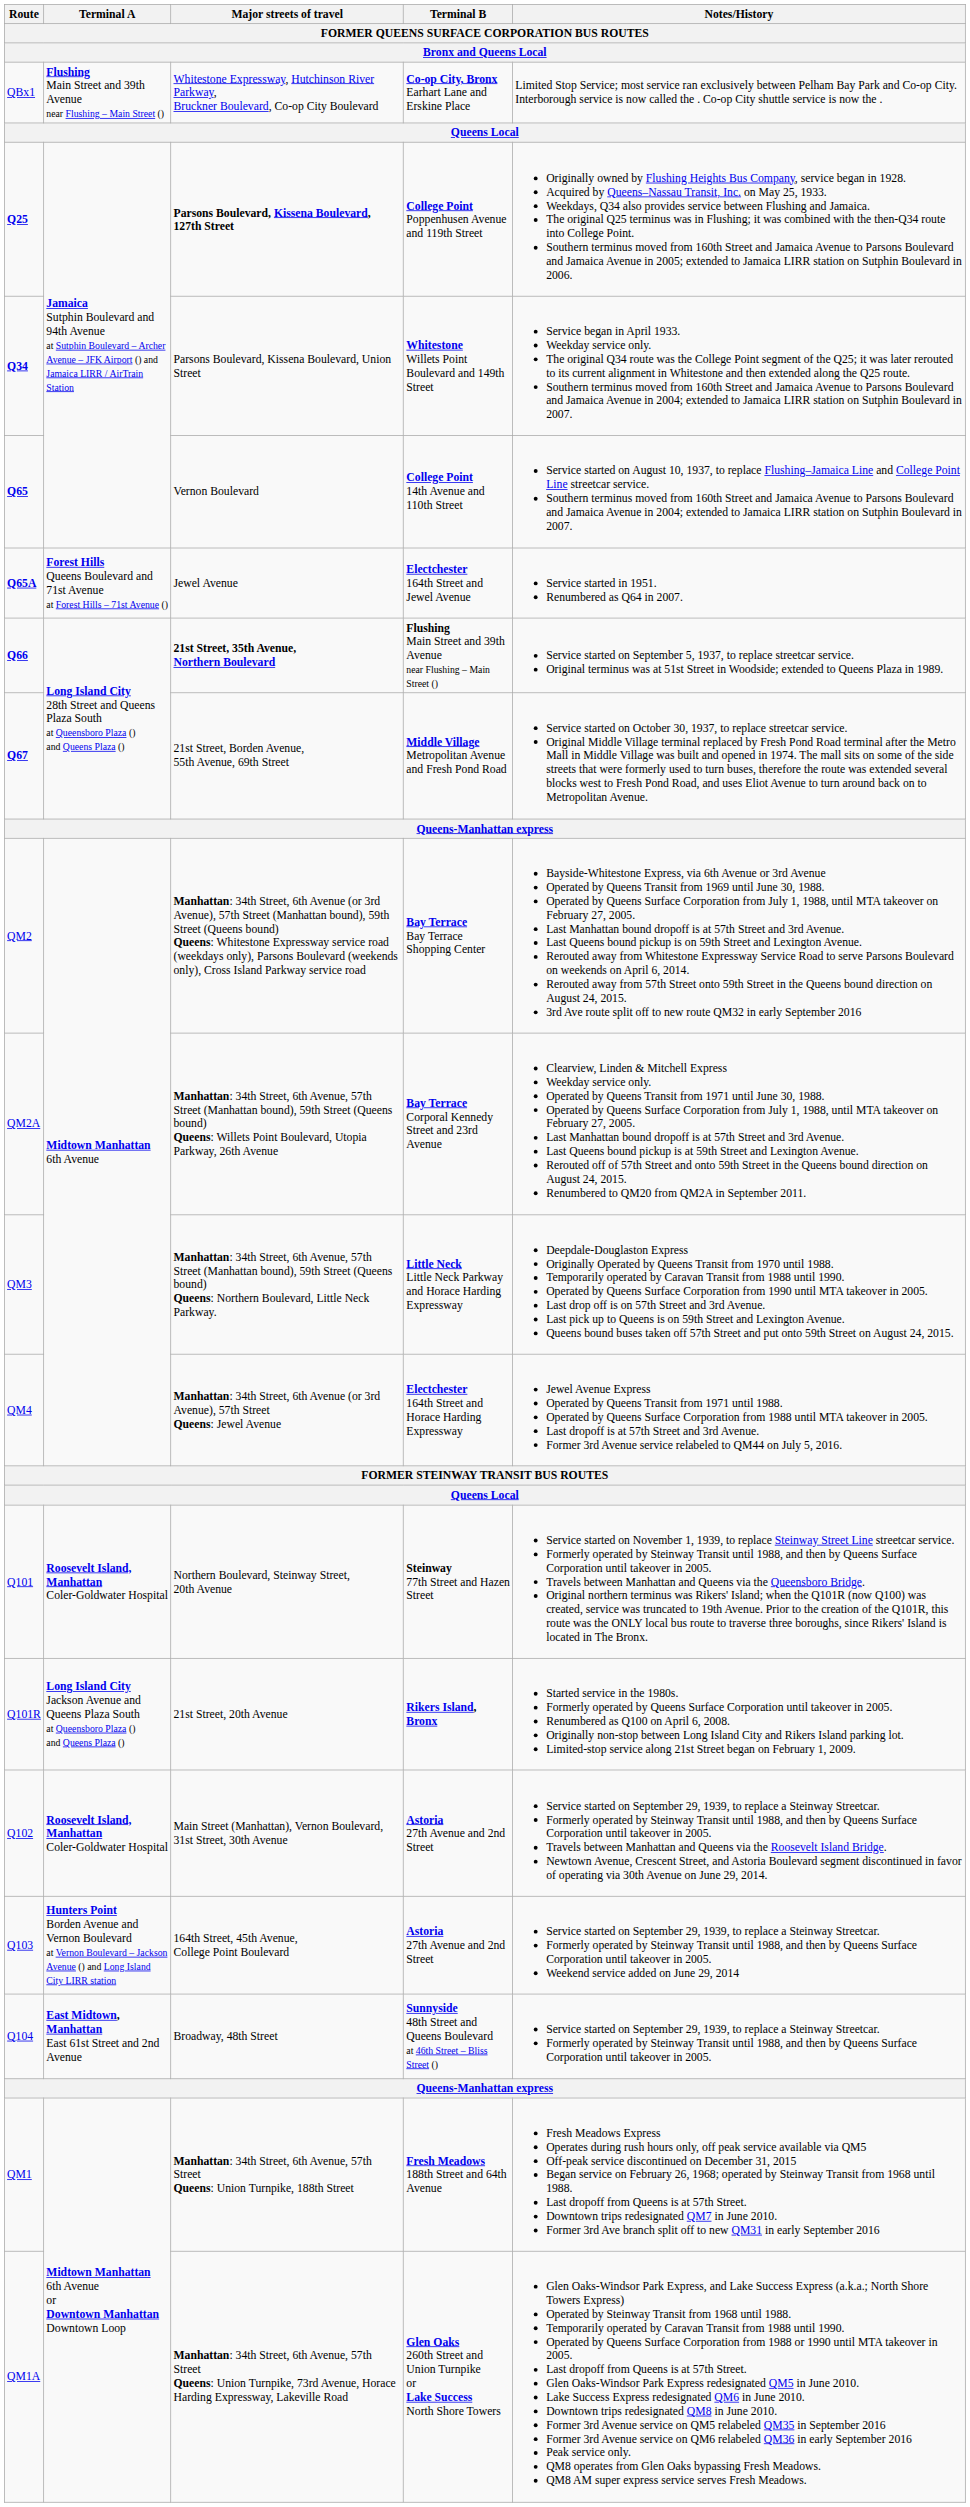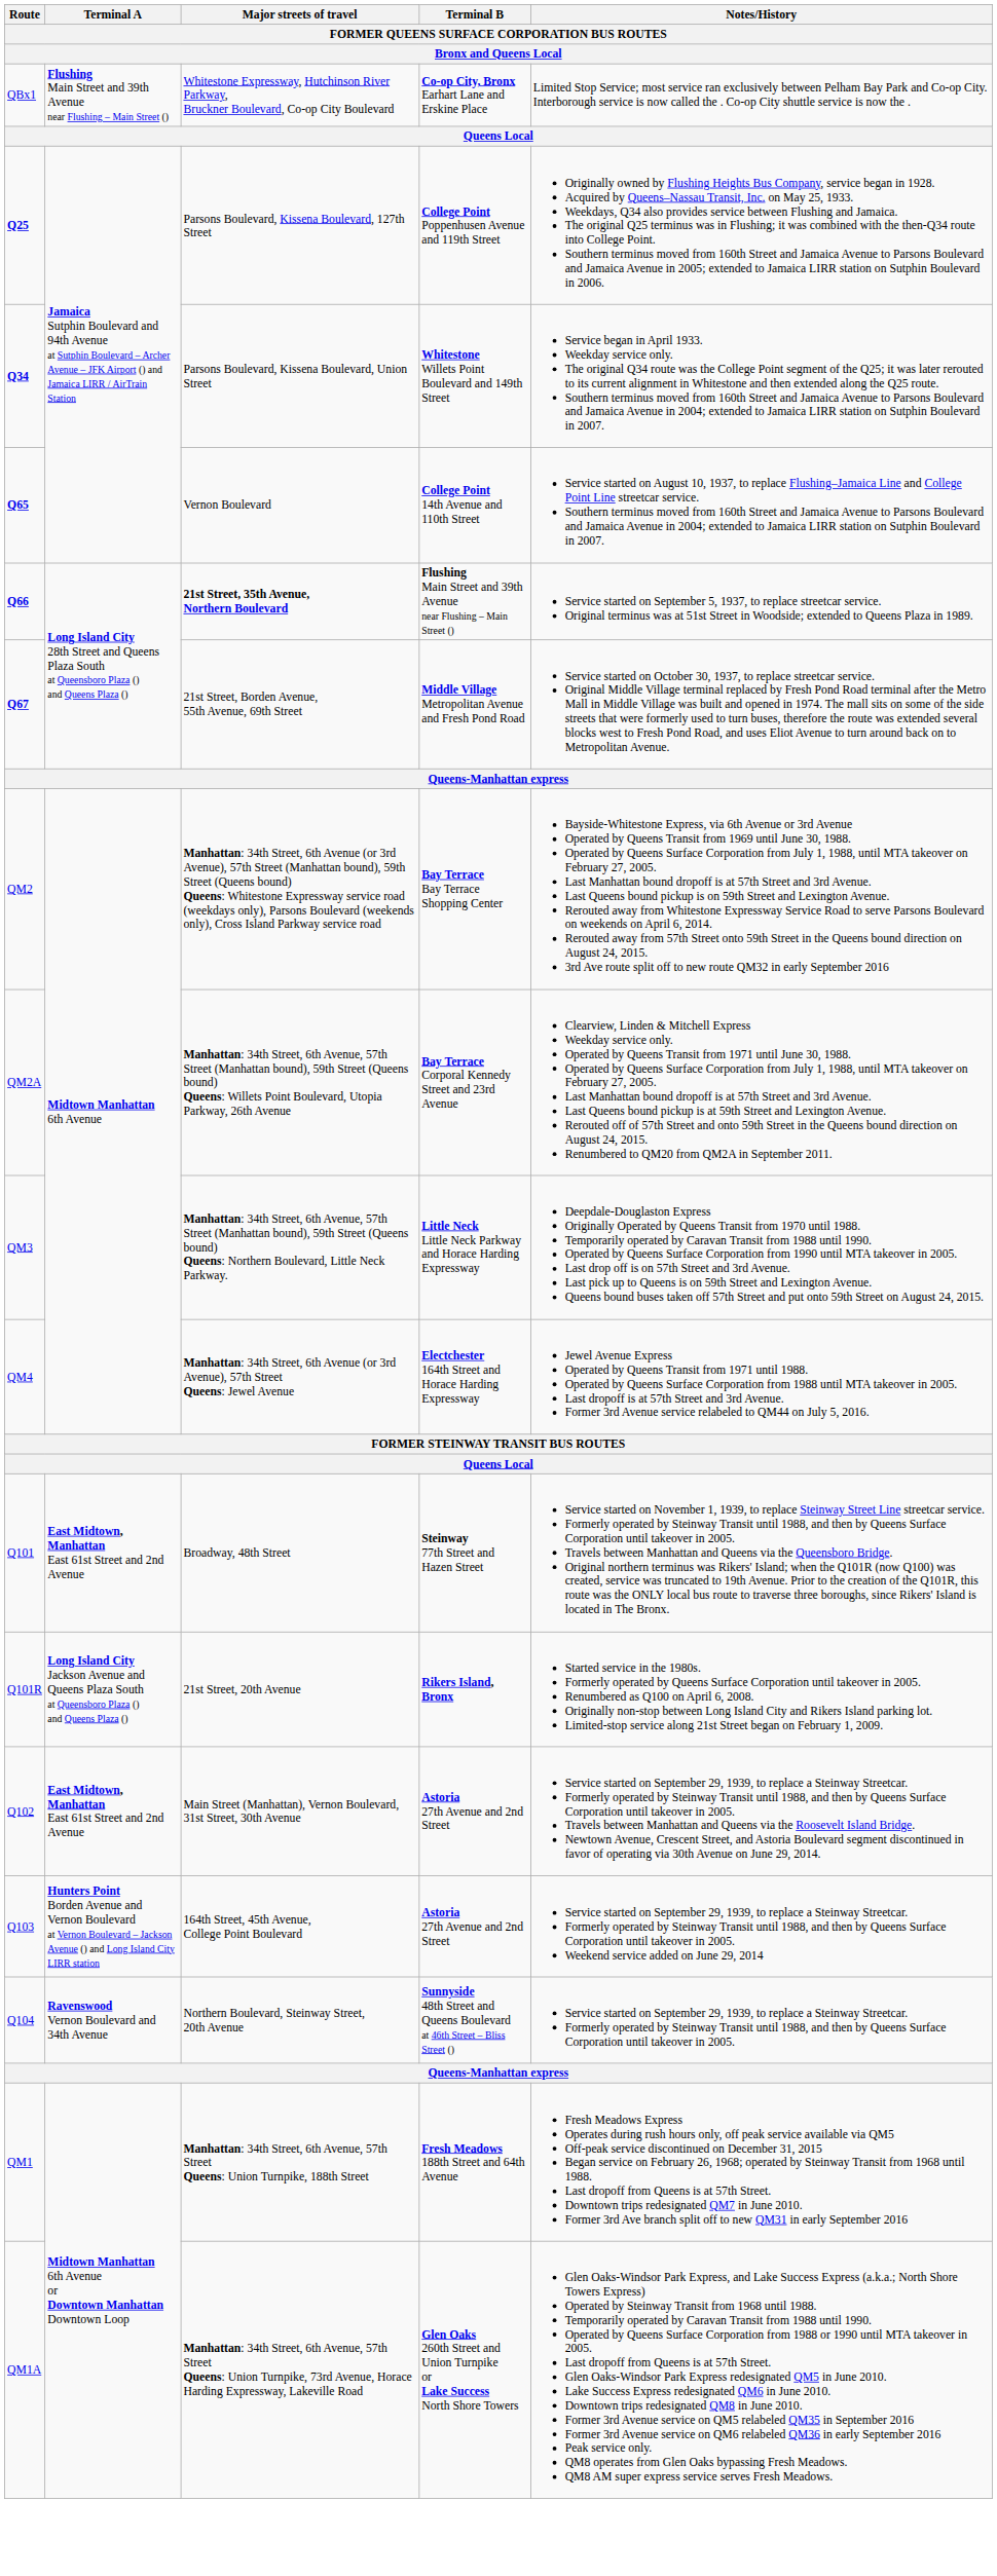Q25 | Major streets of travel: bold -> normal
- row: Q65A | Forest Hills Queens Boulevard and 71st Avenue at Forest Hills – 71st Avenue () | Jewel Avenue | Electchester 164th Street and Jewel Avenue | Service started in 1951. Renumbered as Q64 in 2007.
Q101 | Terminal A: Roosevelt Island, Manhattan Coler-Goldwater Hospital -> East Midtown, Manhattan East 61st Street and 2nd Avenue
Q101 | Major streets of travel: Northern Boulevard, Steinway Street, 20th Avenue -> Broadway, 48th Street
Q102 | Terminal A: Roosevelt Island, Manhattan Coler-Goldwater Hospital -> East Midtown, Manhattan East 61st Street and 2nd Avenue
Q104 | Terminal A: East Midtown, Manhattan East 61st Street and 2nd Avenue -> Ravenswood Vernon Boulevard and 34th Avenue
Q104 | Major streets of travel: Broadway, 48th Street -> Northern Boulevard, Steinway Street, 20th Avenue
